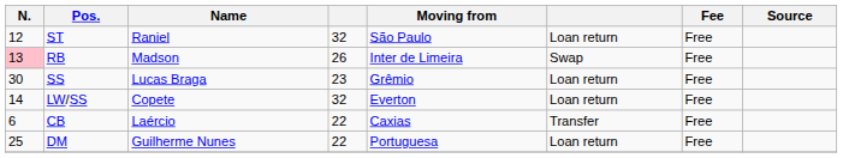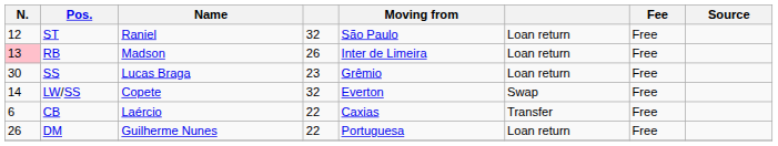RB | column 6: Swap -> Loan return
LW/SS | column 6: Loan return -> Swap
DM | N.: 25 -> 26
